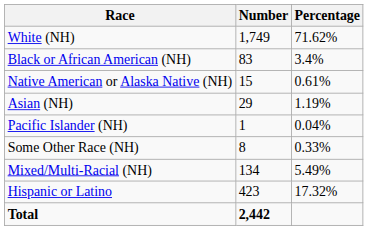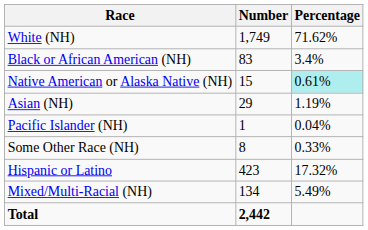Native American or Alaska Native (NH) | Percentage: no background -> paleturquoise background
rows swapped: Mixed/Multi-Racial (NH) <-> Hispanic or Latino
